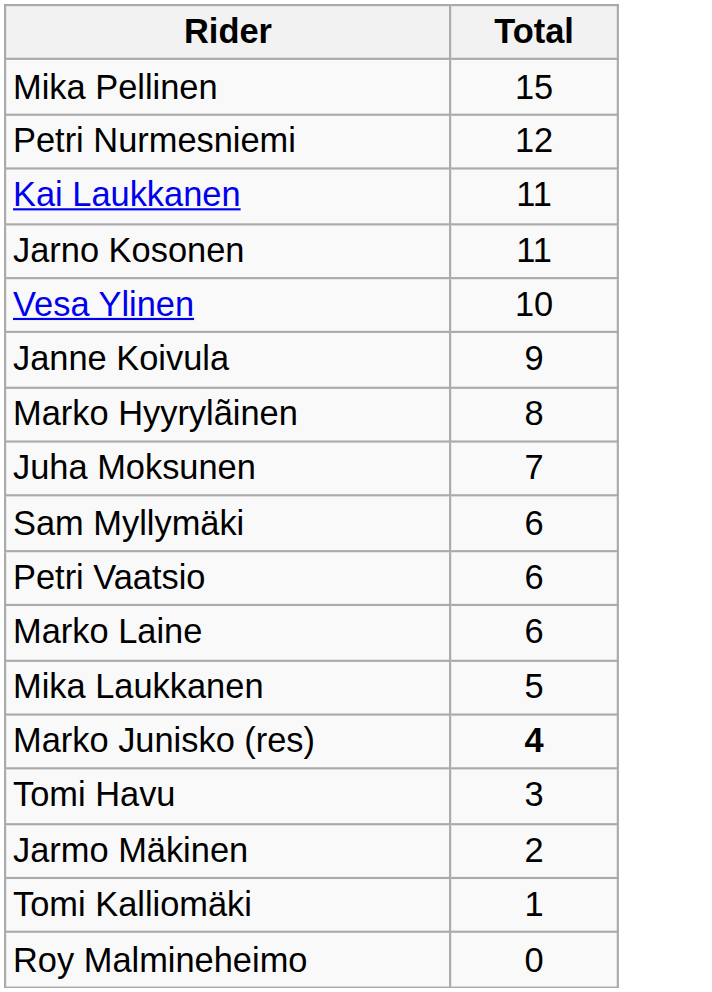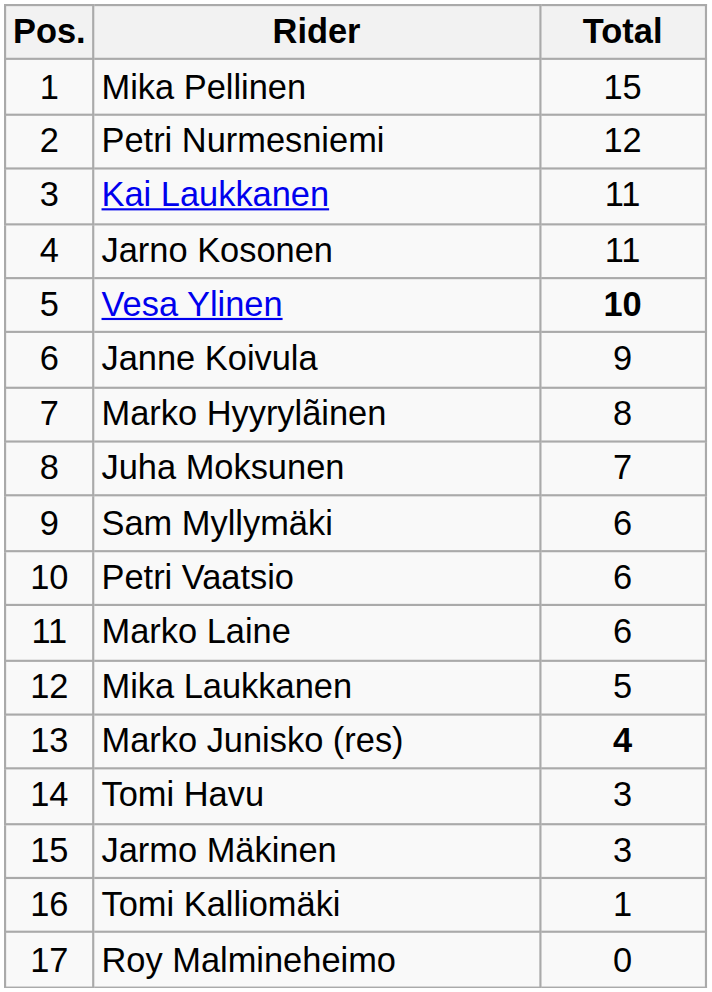+ column: Pos. | 1 | 2 | 3 | 4 | 5 | 6 | 7 | 8 | 9 | 10 | 11 | 12 | 13 | 14 | 15 | 16 | 17
Vesa Ylinen | Total: normal -> bold
Jarmo Mäkinen | Total: 2 -> 3
